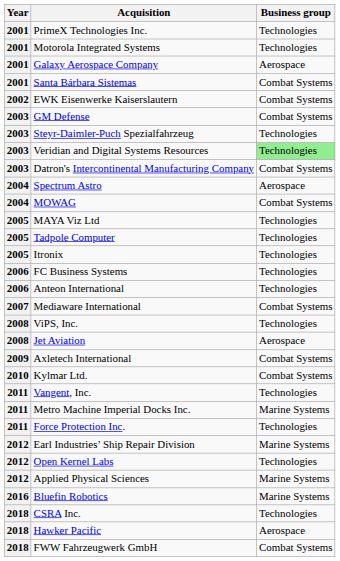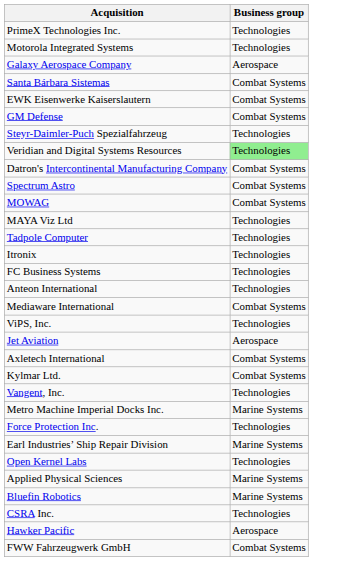- column: Year | 2001 | 2001 | 2001 | 2001 | 2002 | 2003 | 2003 | 2003 | 2003 | 2004 | 2004 | 2005 | 2005 | 2005 | 2006 | 2006 | 2007 | 2008 | 2008 | 2009 | 2010 | 2011 | 2011 | 2011 | 2012 | 2012 | 2012 | 2016 | 2018 | 2018 | 2018
Spectrum Astro | Business group: Aerospace -> Combat Systems
